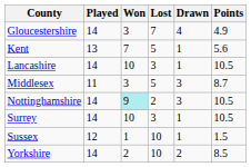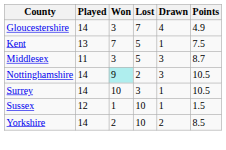Kent | Points: 5.6 -> 7.5
- row: Lancashire | 14 | 10 | 3 | 1 | 10.5
